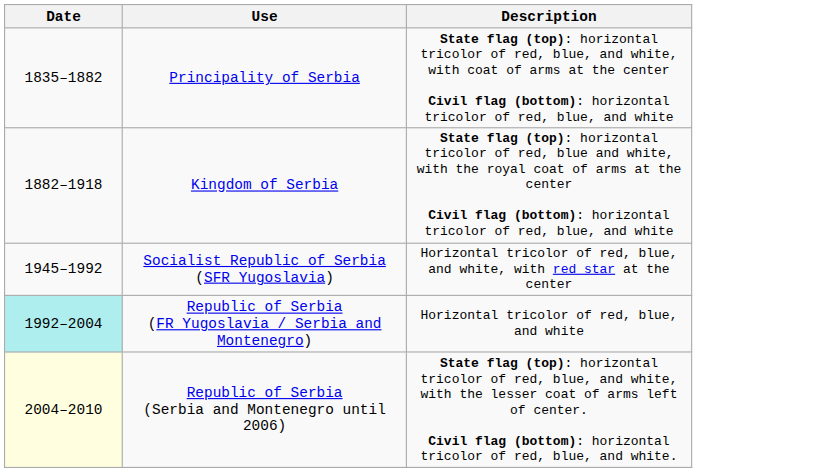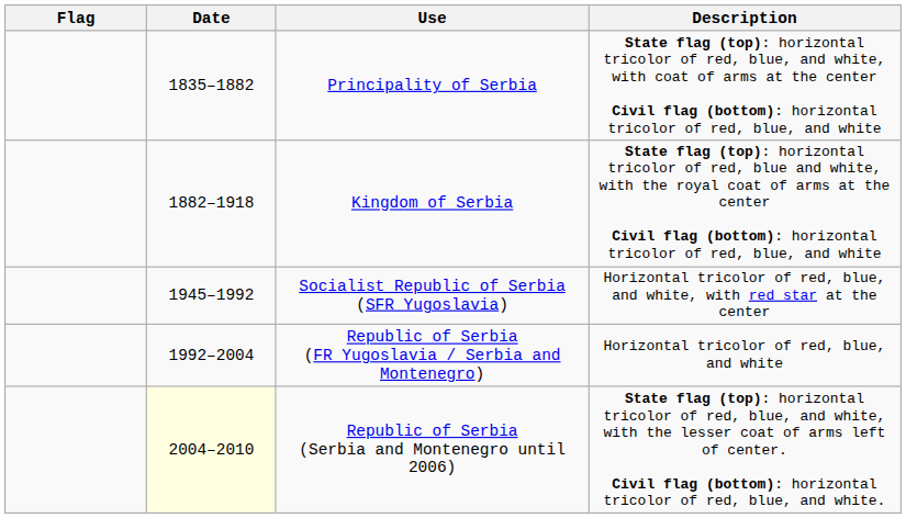+ column: Flag
Republic of Serbia (FR Yugoslavia / Serbia and Montenegro) | Date: paleturquoise background -> no background
